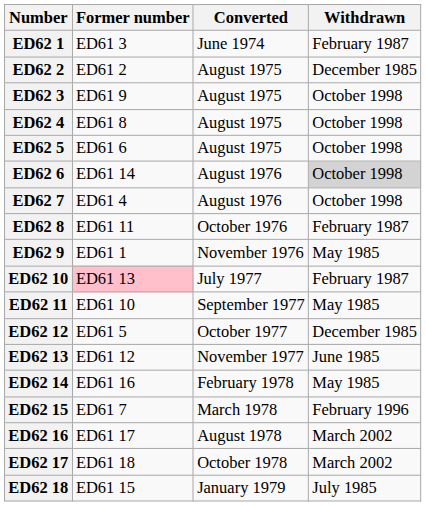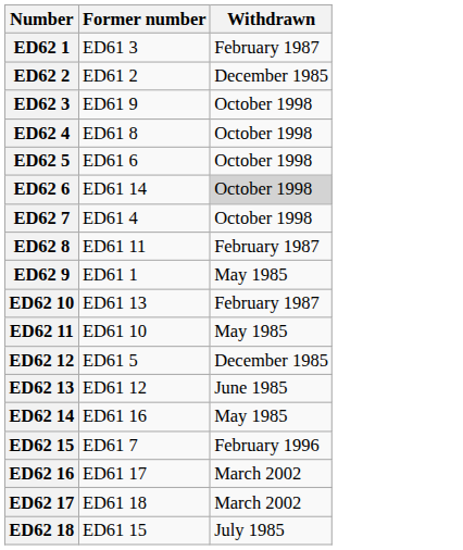- column: Converted | June 1974 | August 1975 | August 1975 | August 1975 | August 1975 | August 1976 | August 1976 | October 1976 | November 1976 | July 1977 | September 1977 | October 1977 | November 1977 | February 1978 | March 1978 | August 1978 | October 1978 | January 1979
ED62 10 | Former number: pink background -> no background
